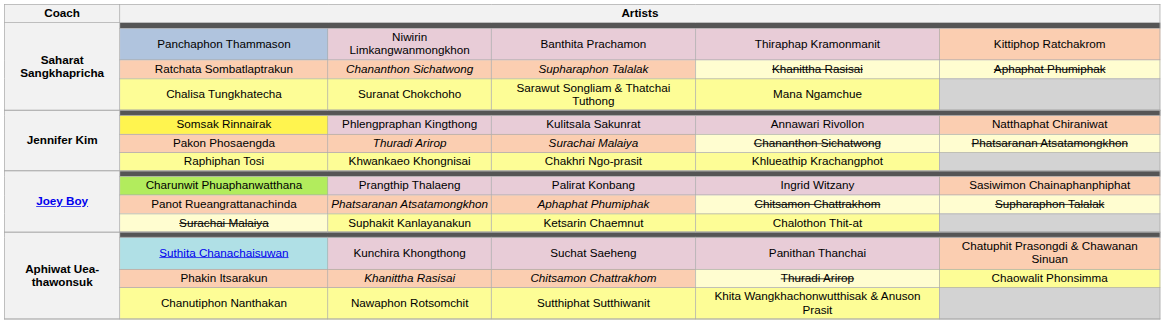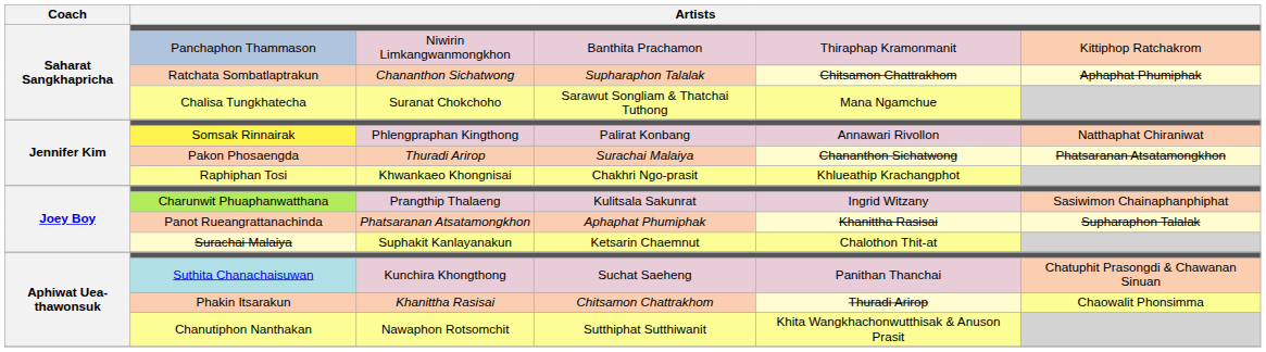Ratchata Sombatlaptrakun | column 5: Khanittha Rasisai -> Chitsamon Chattrakhom
Somsak Rinnairak | column 4: Kulitsala Sakunrat -> Palirat Konbang
Charunwit Phuaphanwatthana | column 4: Palirat Konbang -> Kulitsala Sakunrat
Panot Rueangrattanachinda | column 5: Chitsamon Chattrakhom -> Khanittha Rasisai
